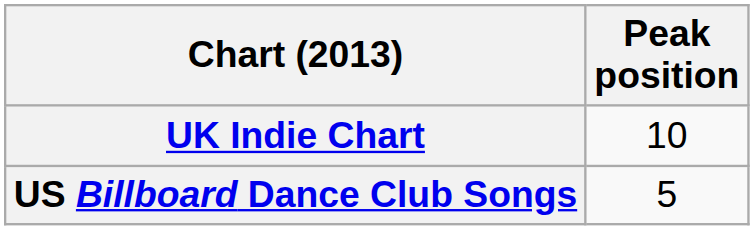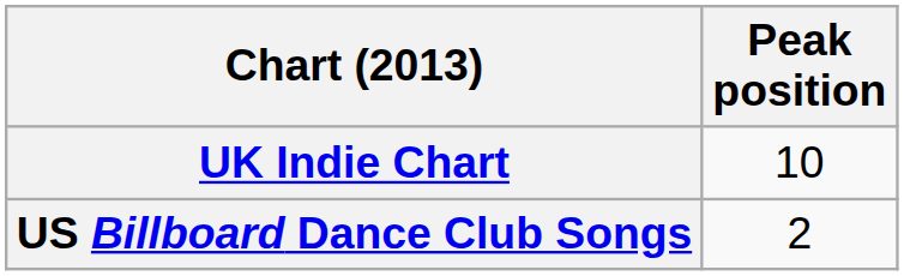US Billboard Dance Club Songs | Peak position: 5 -> 2
